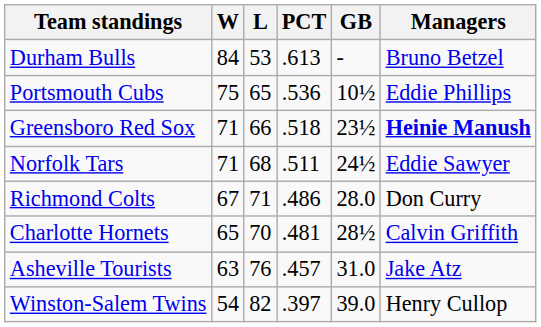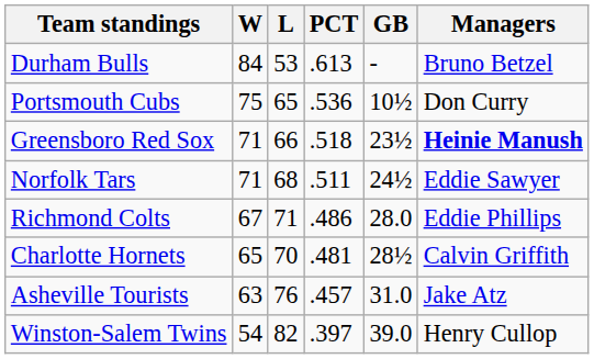Portsmouth Cubs | Managers: Eddie Phillips -> Don Curry
Richmond Colts | Managers: Don Curry -> Eddie Phillips
